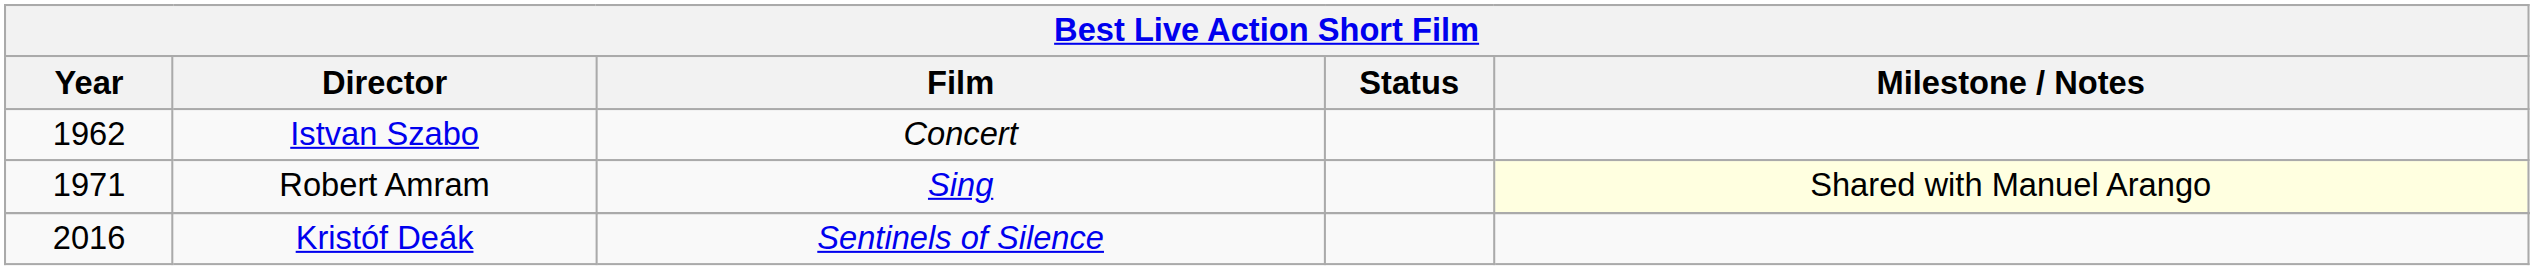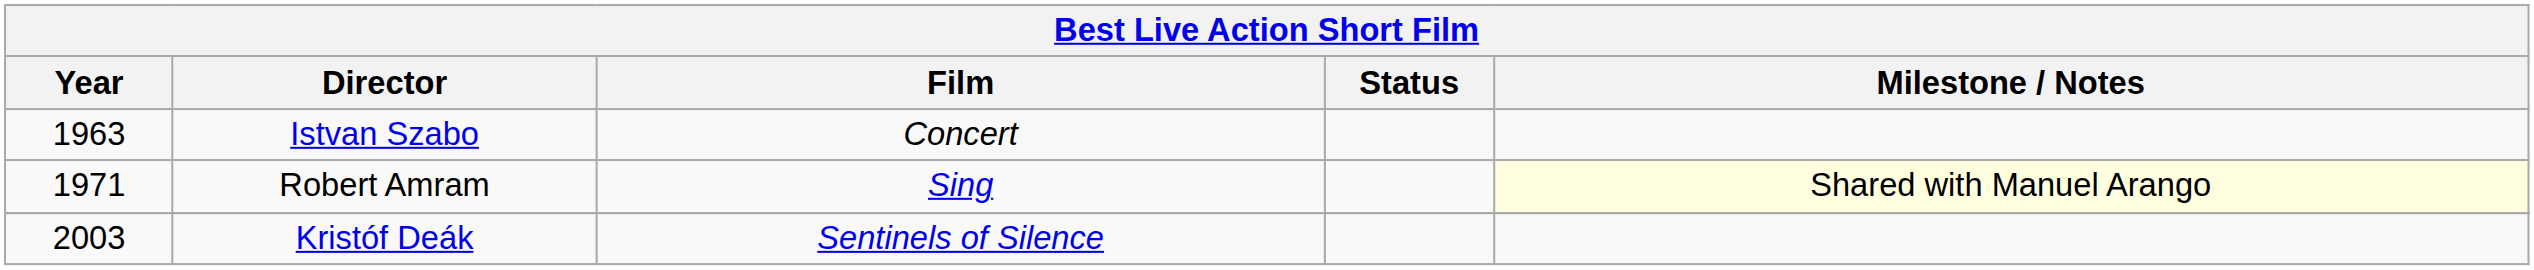Istvan Szabo | Year: 1962 -> 1963
Kristóf Deák | Year: 2016 -> 2003
